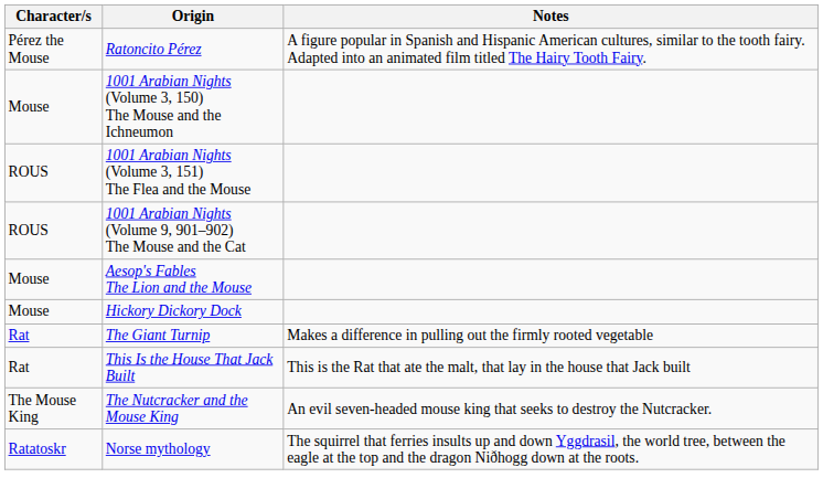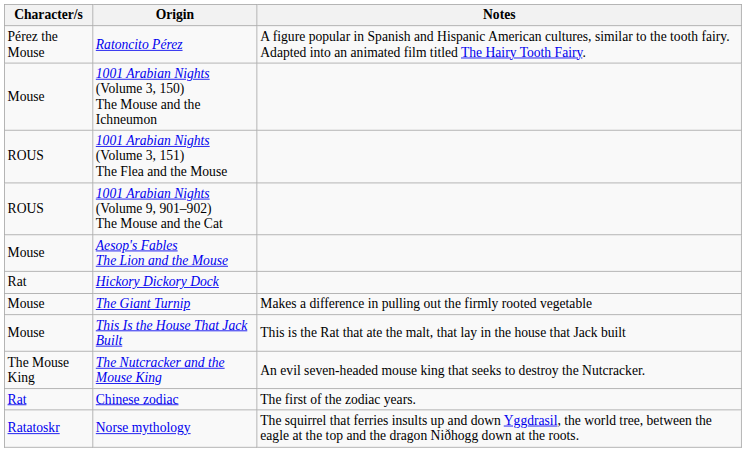Hickory Dickory Dock | Character/s: Mouse -> Rat
The Giant Turnip | Character/s: Rat -> Mouse
This Is the House That Jack Built | Character/s: Rat -> Mouse
+ row: Rat | Chinese zodiac | The first of the zodiac years.
